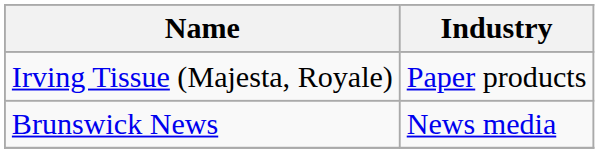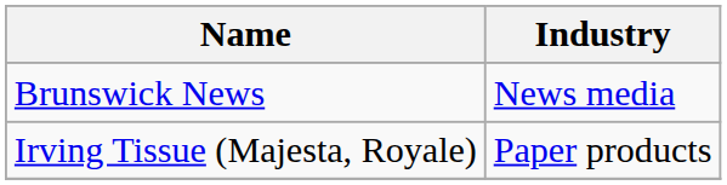rows swapped: Irving Tissue (Majesta, Royale) <-> Brunswick News
